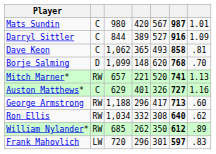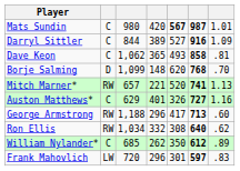Mats Sundin | column 5: normal -> bold
William Nylander* | column 2: RW -> C
